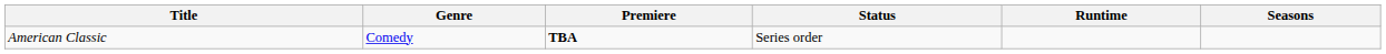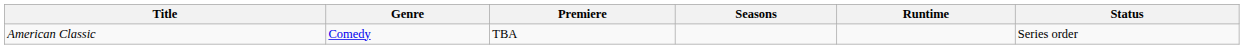columns swapped: Seasons <-> Status
American Classic | Premiere: bold -> normal
